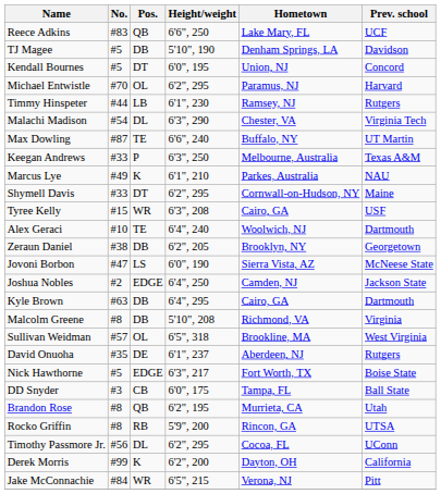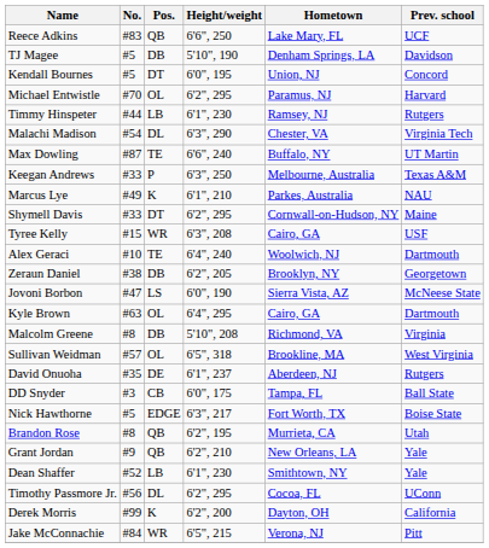- row: Joshua Nobles | #2 | EDGE | 6'4", 250 | Camden, NJ | Jackson State
Kyle Brown | Pos.: DB -> OL
rows swapped: DD Snyder <-> Nick Hawthorne
+ row: Grant Jordan | #9 | QB | 6'2", 210 | New Orleans, LA | Yale
+ row: Dean Shaffer | #52 | LB | 6'1", 230 | Smithtown, NY | Yale
- row: Rocko Griffin | #8 | RB | 5'9", 200 | Rincon, GA | UTSA
